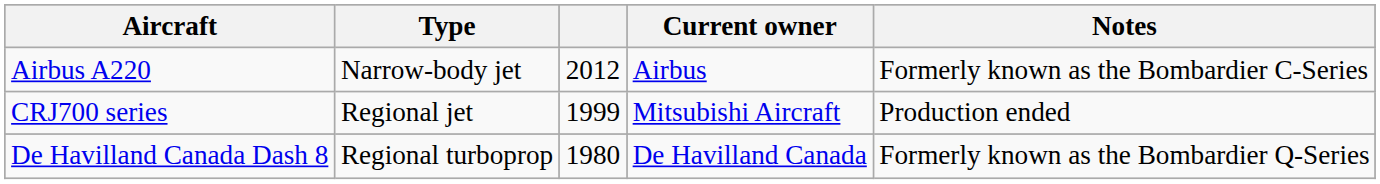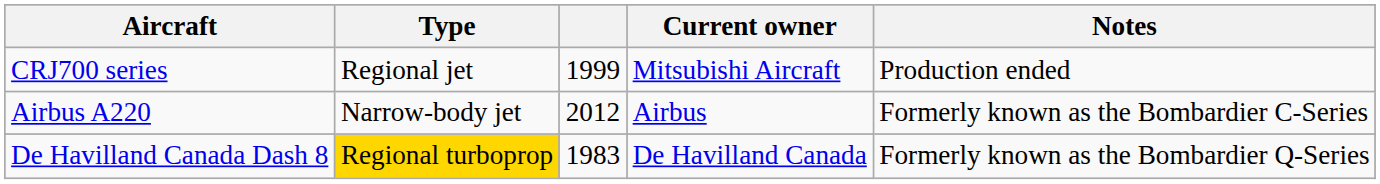rows swapped: Airbus A220 <-> CRJ700 series
De Havilland Canada Dash 8 | Type: no background -> gold background
De Havilland Canada Dash 8 | column 3: 1980 -> 1983
